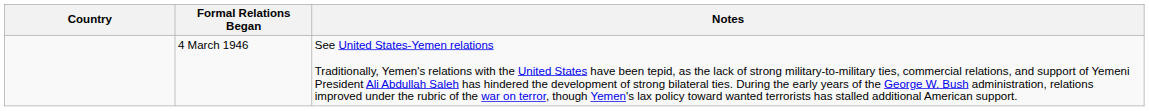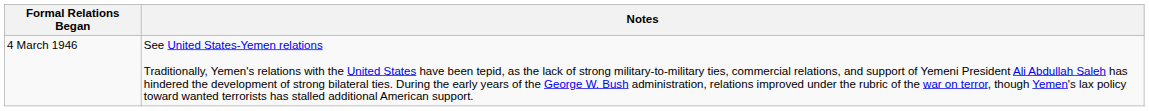- column: Country
